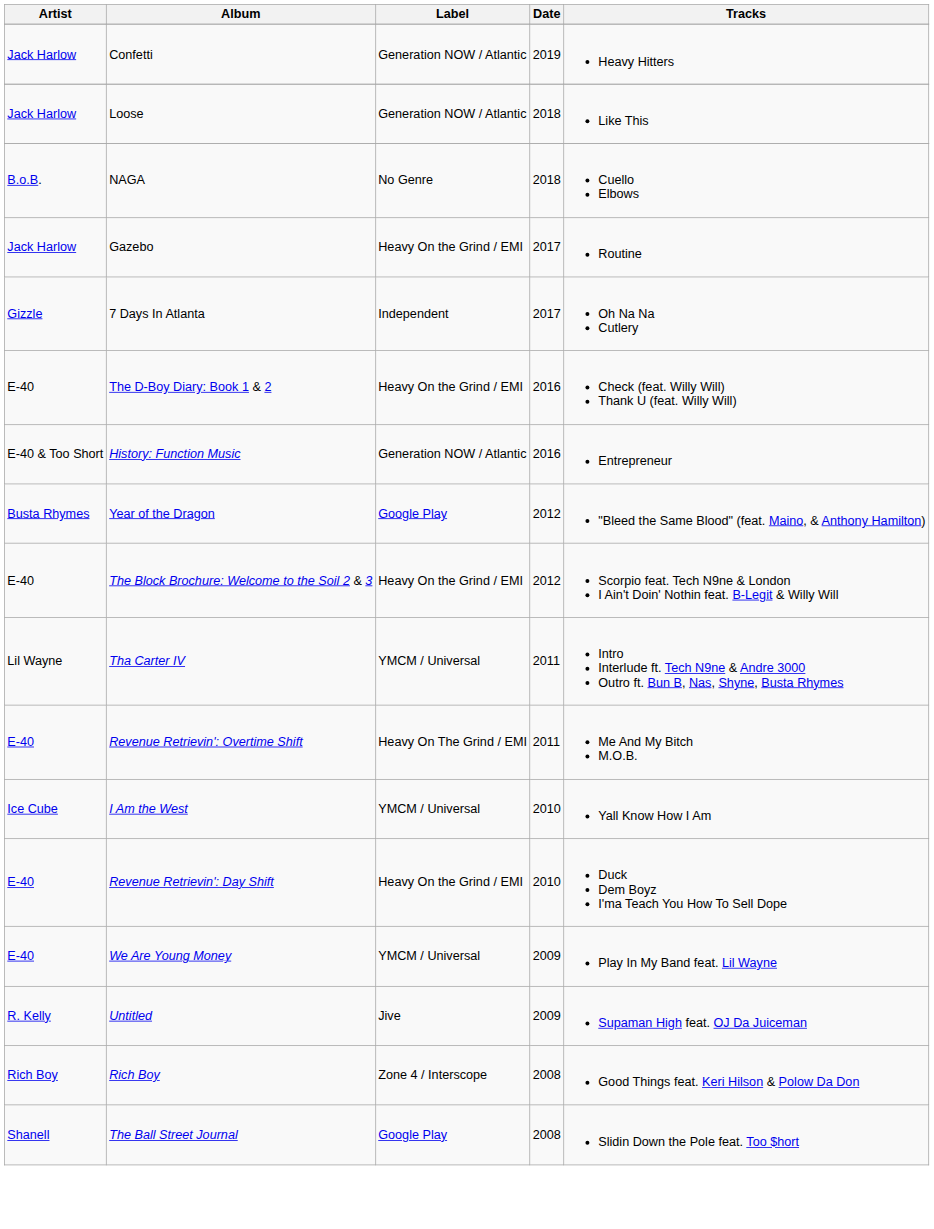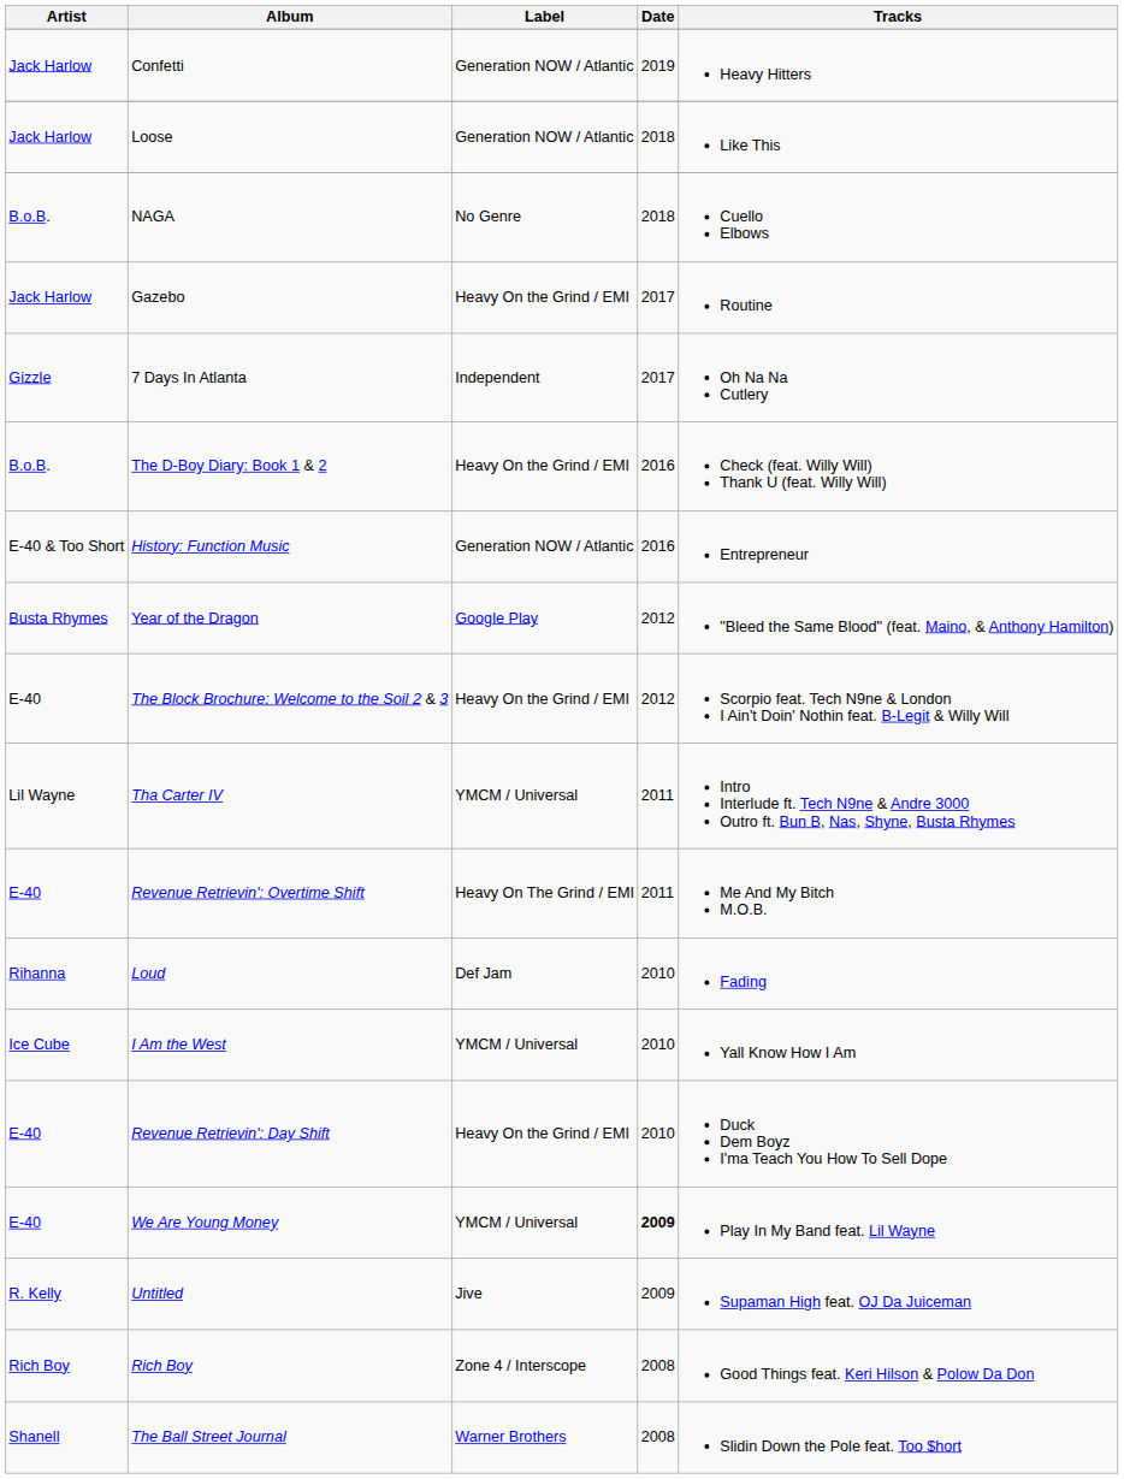The D-Boy Diary: Book 1 & 2 | Artist: E-40 -> B.o.B.
+ row: Rihanna | Loud | Def Jam | 2010 | Fading
We Are Young Money | Date: normal -> bold
The Ball Street Journal | Label: Google Play -> Warner Brothers
